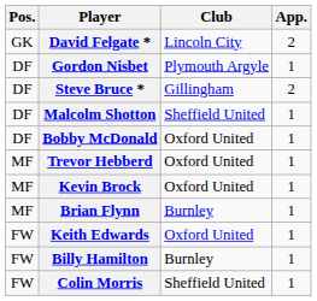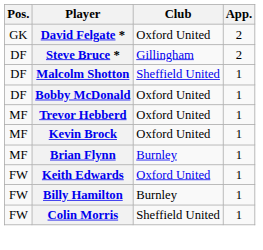David Felgate * | Club: Lincoln City -> Oxford United
- row: DF | Gordon Nisbet | Plymouth Argyle | 1
